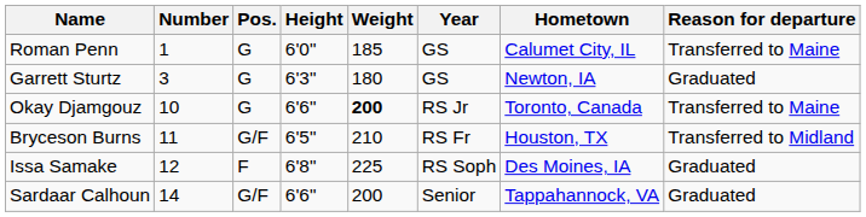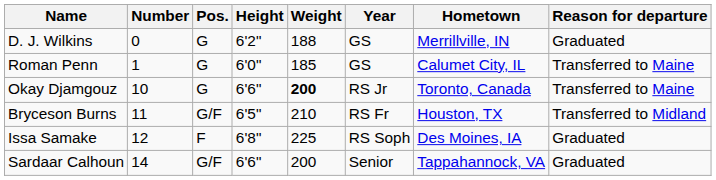+ row: D. J. Wilkins | 0 | G | 6'2" | 188 | GS | Merrillville, IN | Graduated
- row: Garrett Sturtz | 3 | G | 6'3" | 180 | GS | Newton, IA | Graduated
